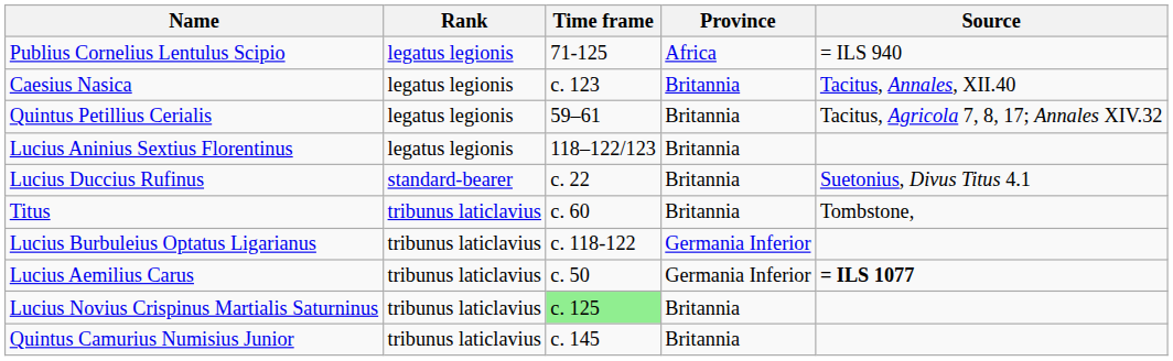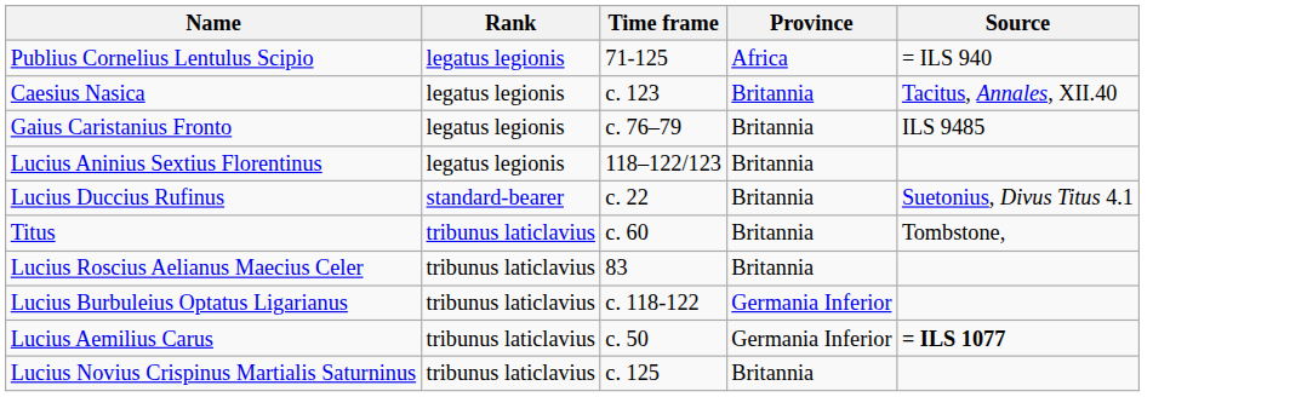- row: Quintus Petillius Cerialis | legatus legionis | 59–61 | Britannia | Tacitus, Agricola 7, 8, 17; Annales XIV.32
+ row: Gaius Caristanius Fronto | legatus legionis | c. 76–79 | Britannia | ILS 9485
+ row: Lucius Roscius Aelianus Maecius Celer | tribunus laticlavius | 83 | Britannia
Lucius Novius Crispinus Martialis Saturninus | Time frame: lightgreen background -> no background
- row: Quintus Camurius Numisius Junior | tribunus laticlavius | c. 145 | Britannia
